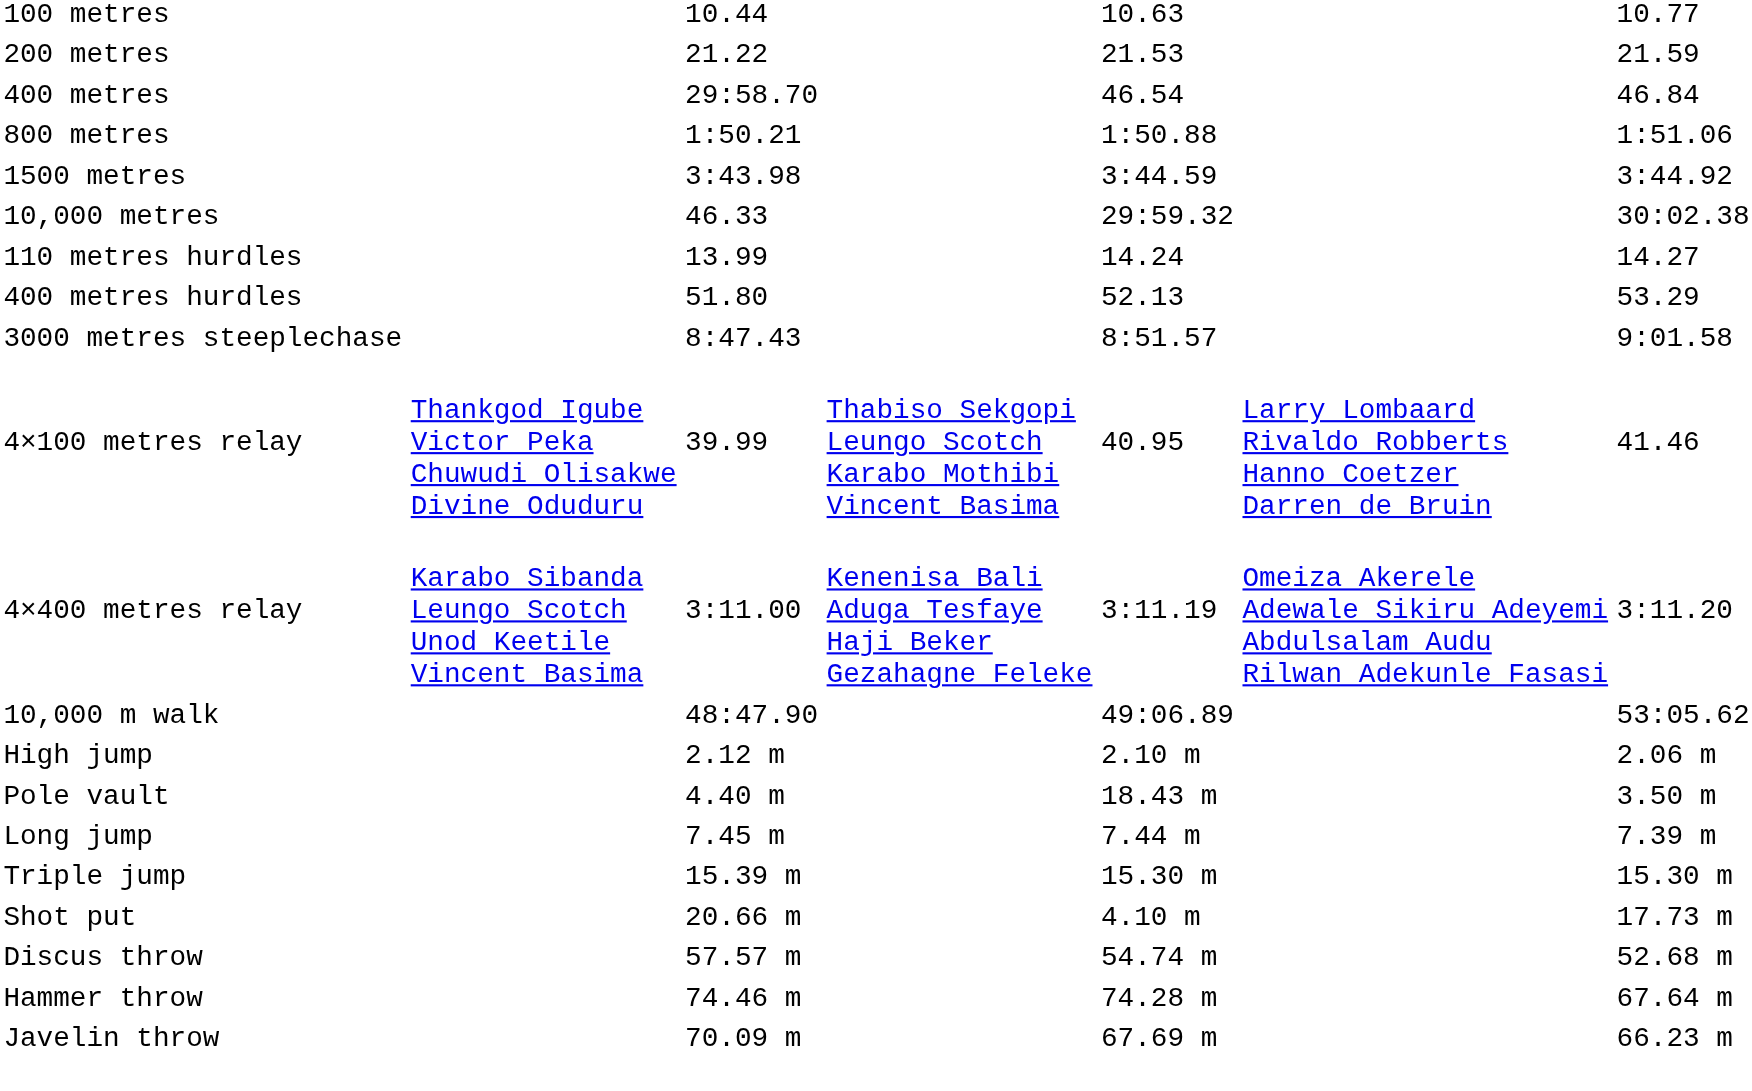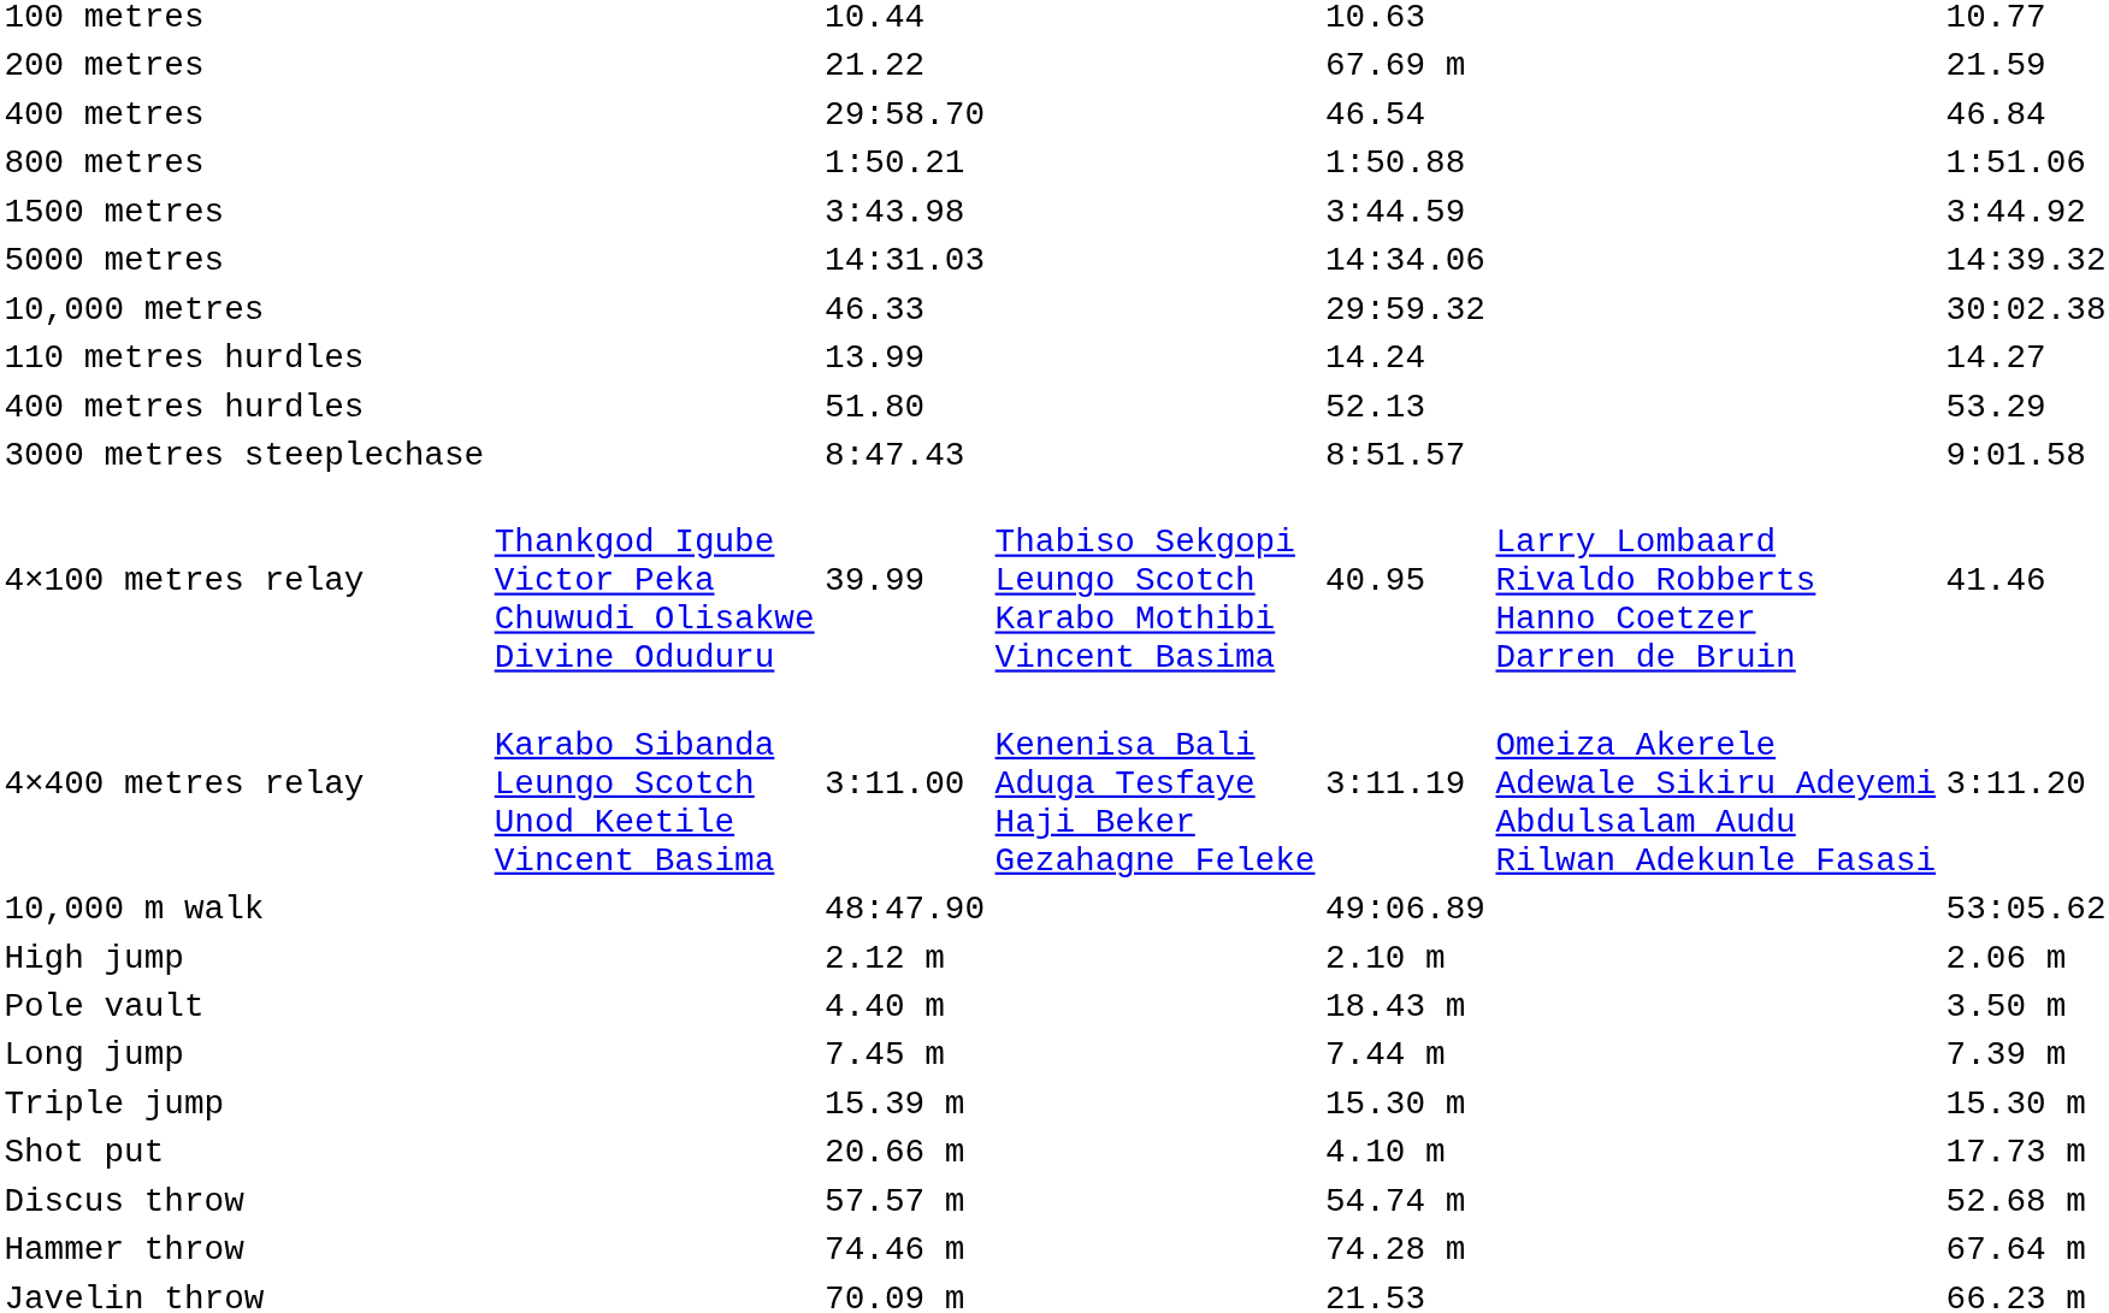200 metres | column 5: 21.53 -> 67.69 m
+ row: 5000 metres | 14:31.03 | 14:34.06 | 14:39.32
Javelin throw | column 5: 67.69 m -> 21.53
